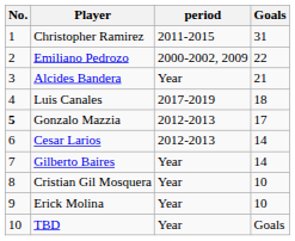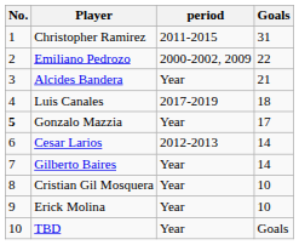Gonzalo Mazzia | period: 2012-2013 -> Year
